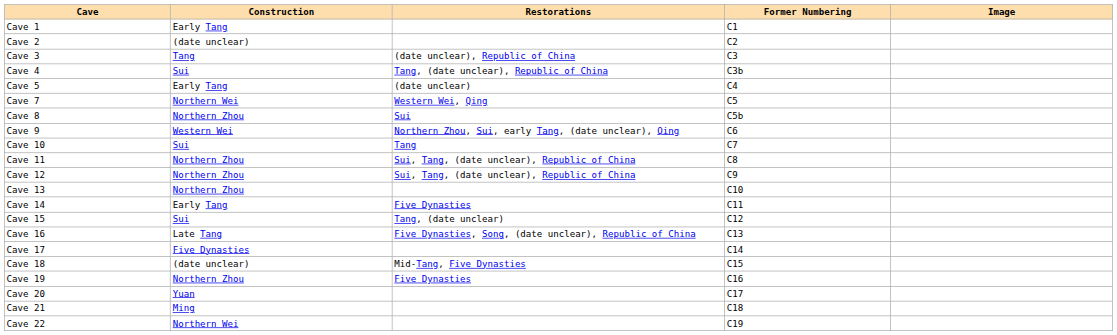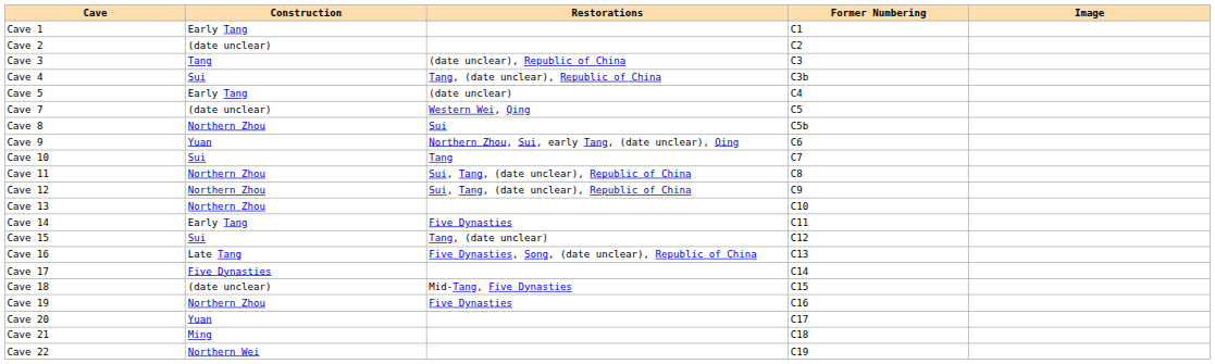Cave 7 | Construction: Northern Wei -> (date unclear)
Cave 9 | Construction: Western Wei -> Yuan
